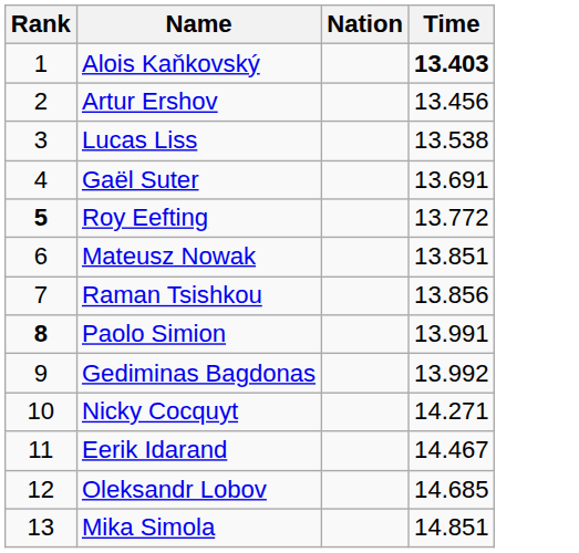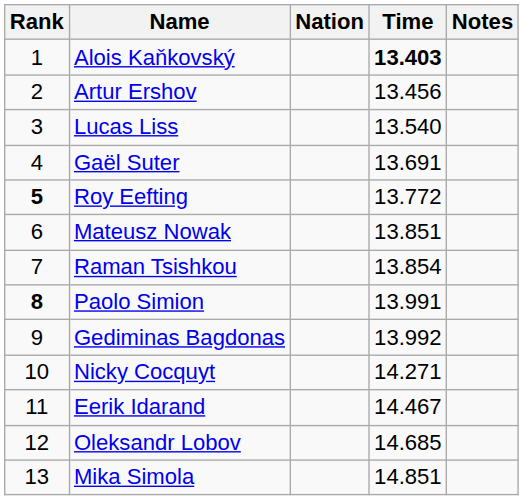+ column: Notes
Lucas Liss | Time: 13.538 -> 13.540
Raman Tsishkou | Time: 13.856 -> 13.854
